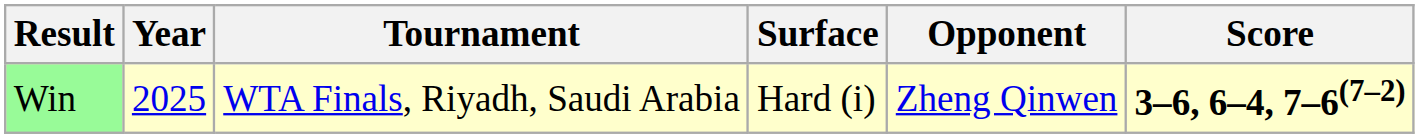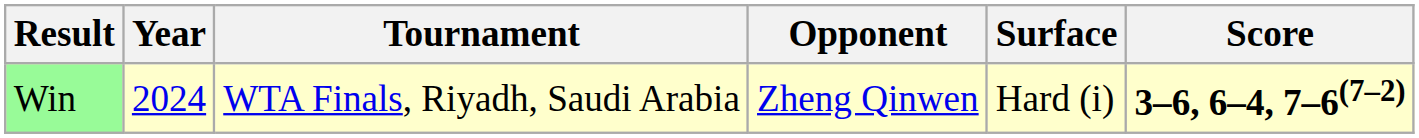columns swapped: Surface <-> Opponent
Win | Year: 2025 -> 2024
